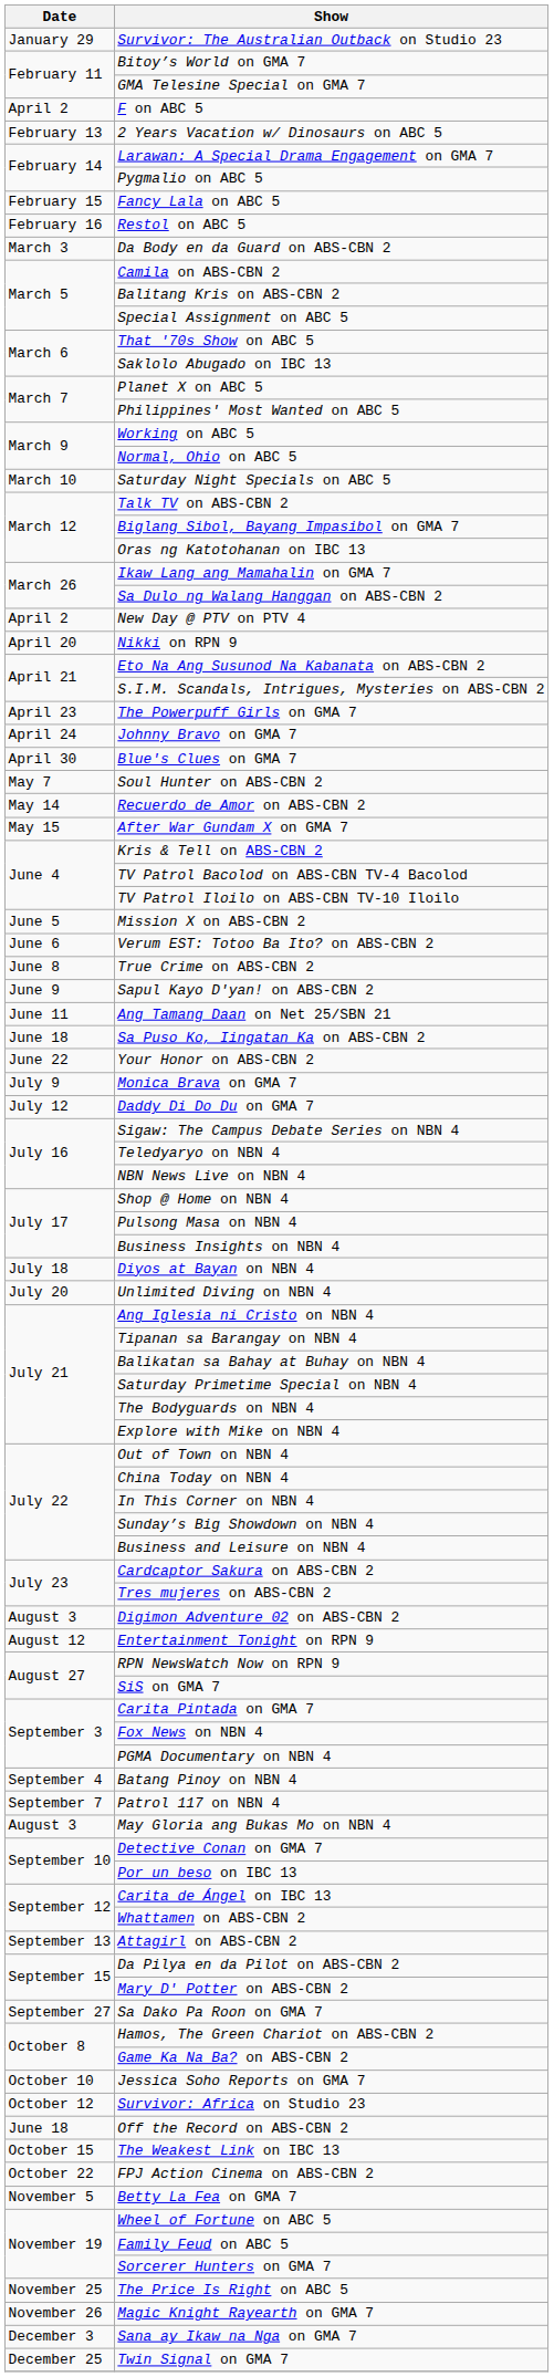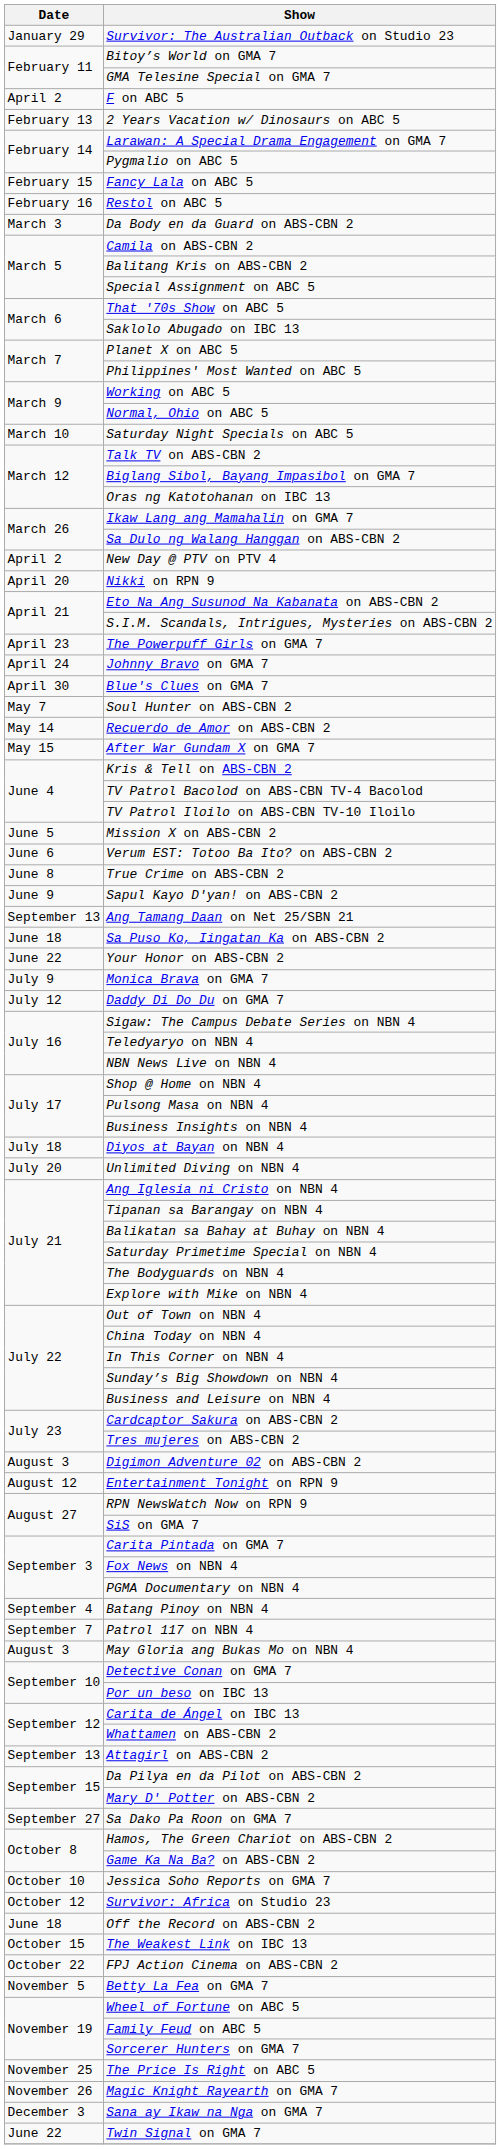Ang Tamang Daan on Net 25/SBN 21 | Date: June 11 -> September 13
Twin Signal on GMA 7 | Date: December 25 -> June 22
